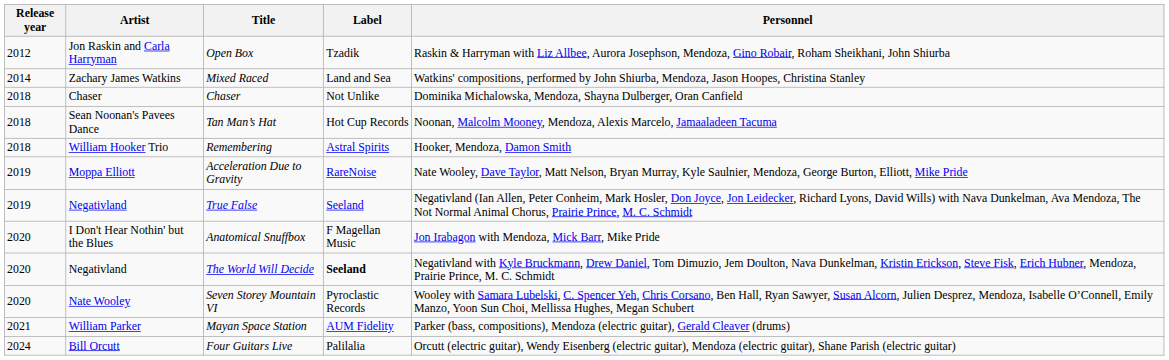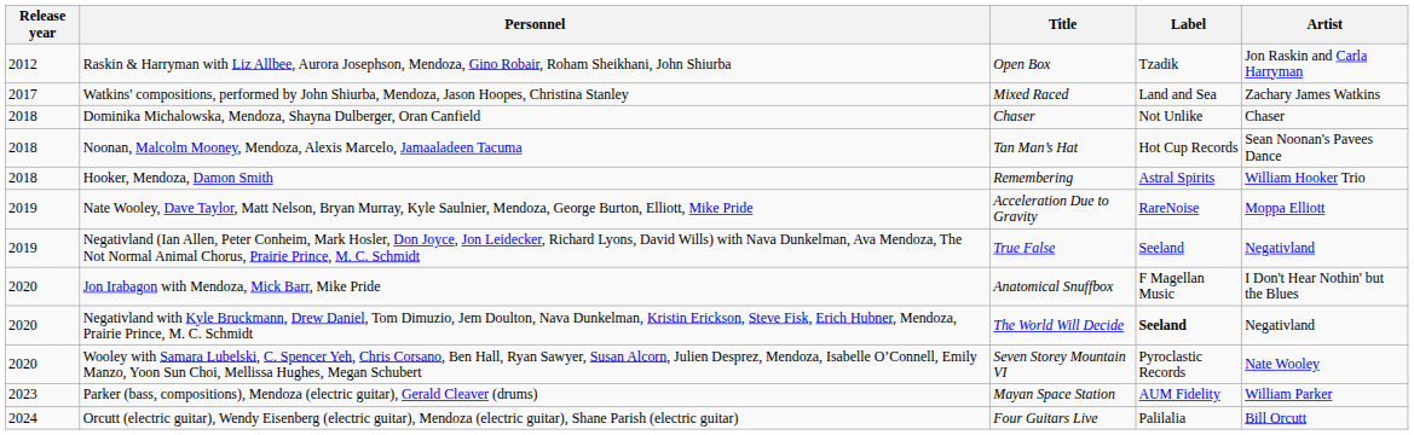columns swapped: Artist <-> Personnel
Mixed Raced | Release year: 2014 -> 2017
Mayan Space Station | Release year: 2021 -> 2023
